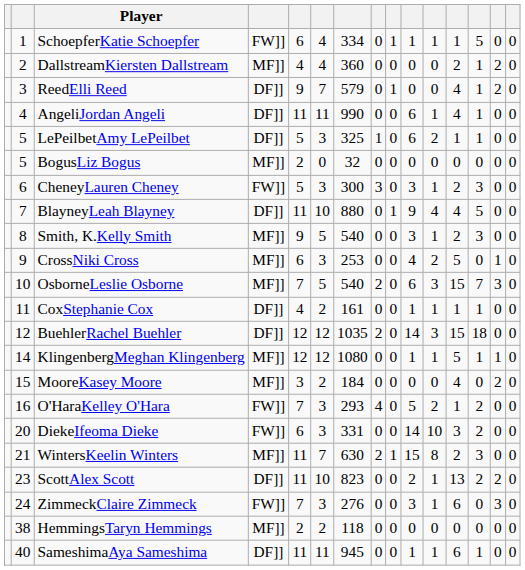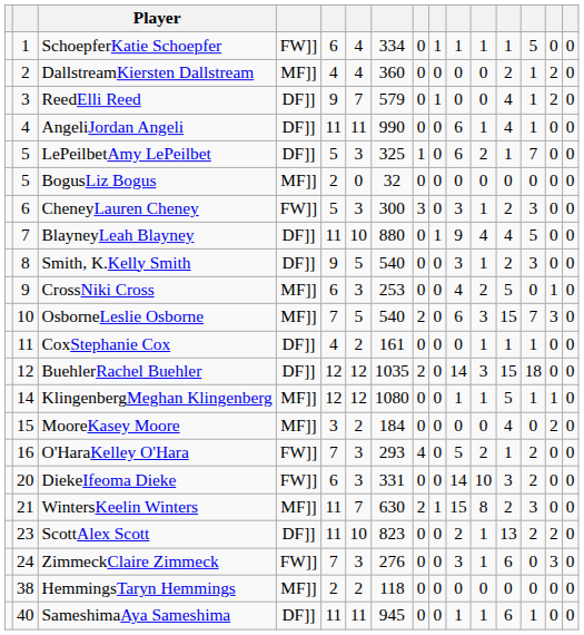LePeilbetAmy LePeilbet | column 13: 1 -> 7
Smith, K.Kelly Smith | column 4: MF]] -> DF]]
CoxStephanie Cox | column 10: 1 -> 0
